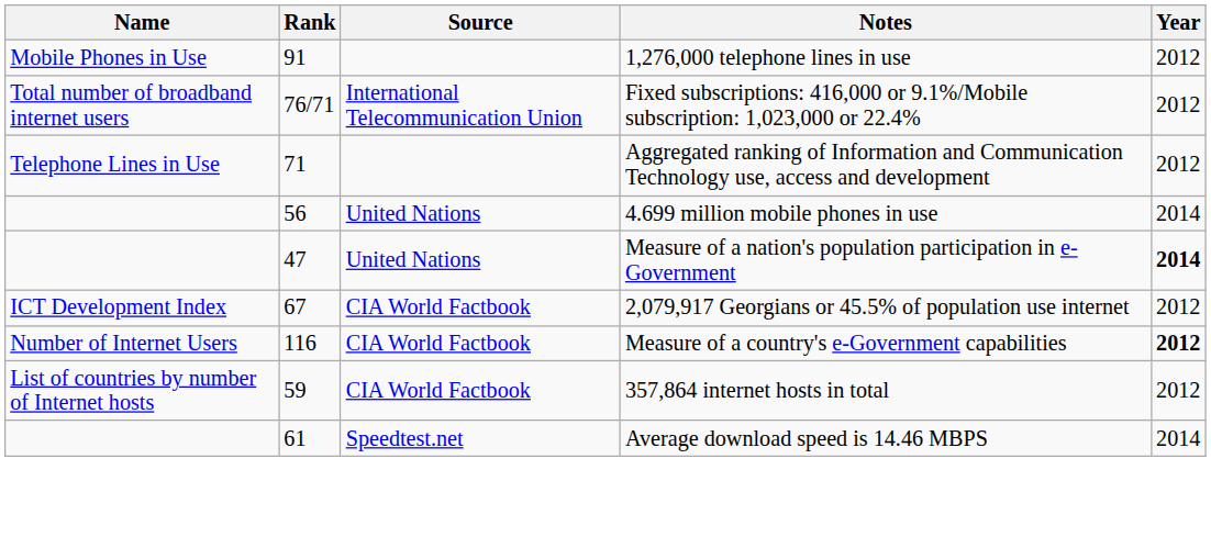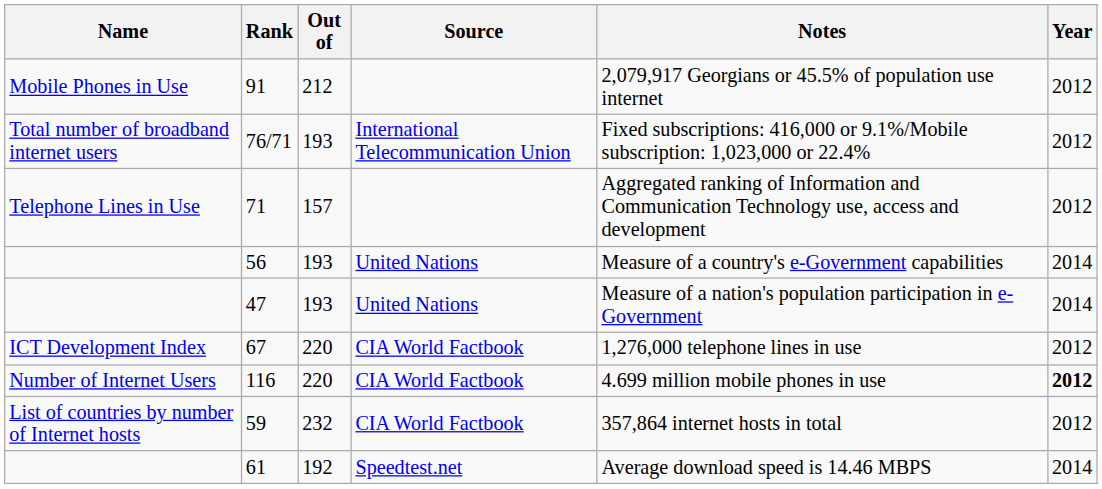+ column: Out of | 212 | 193 | 157 | 193 | 193 | 220 | 220 | 232 | 192
91 | Notes: 1,276,000 telephone lines in use -> 2,079,917 Georgians or 45.5% of population use internet
56 | Notes: 4.699 million mobile phones in use -> Measure of a country's e-Government capabilities
47 | Year: bold -> normal
67 | Notes: 2,079,917 Georgians or 45.5% of population use internet -> 1,276,000 telephone lines in use
116 | Notes: Measure of a country's e-Government capabilities -> 4.699 million mobile phones in use
